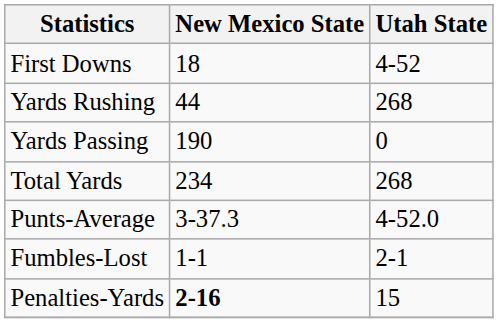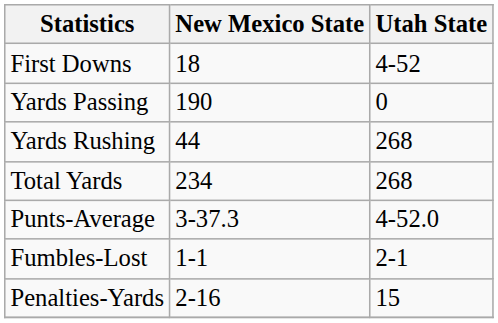rows swapped: Yards Rushing <-> Yards Passing
Penalties-Yards | New Mexico State: bold -> normal
